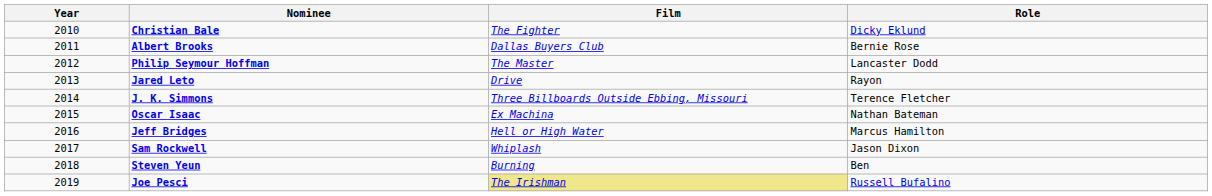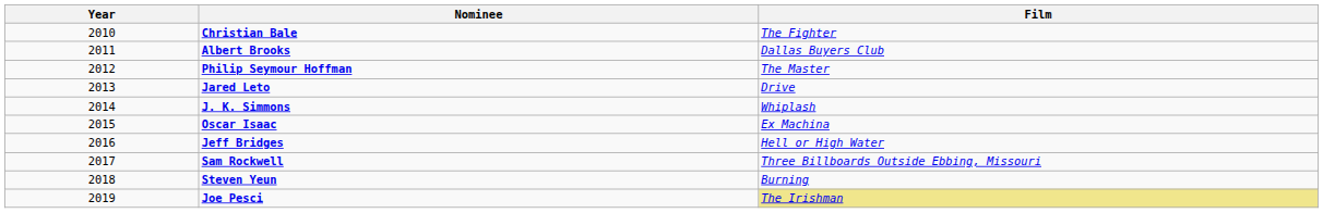- column: Role | Dicky Eklund | Bernie Rose | Lancaster Dodd | Rayon | Terence Fletcher | Nathan Bateman | Marcus Hamilton | Jason Dixon | Ben | Russell Bufalino
J. K. Simmons | Film: Three Billboards Outside Ebbing, Missouri -> Whiplash
Sam Rockwell | Film: Whiplash -> Three Billboards Outside Ebbing, Missouri
